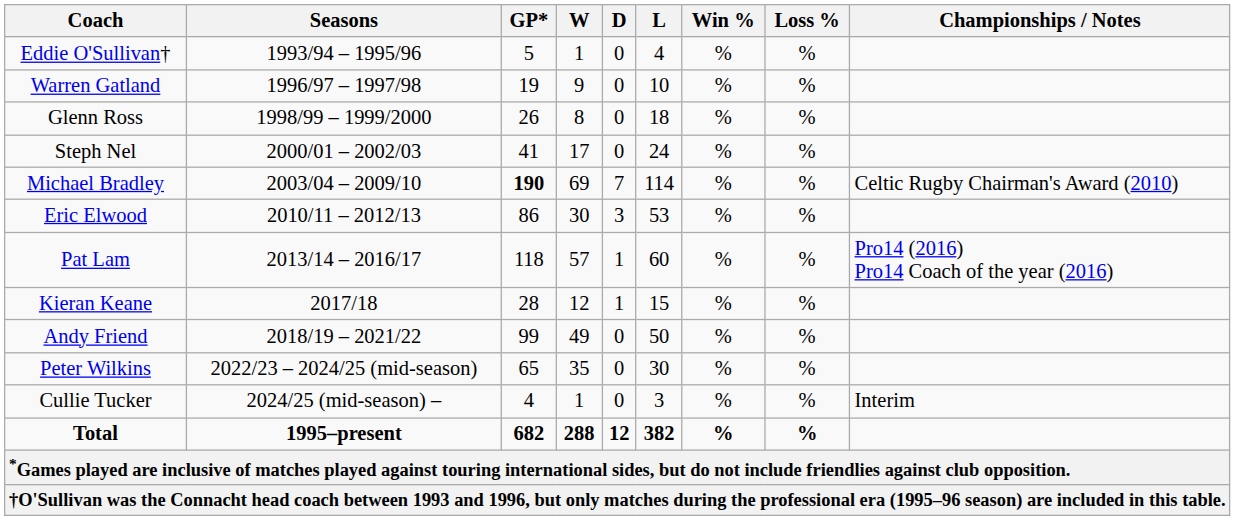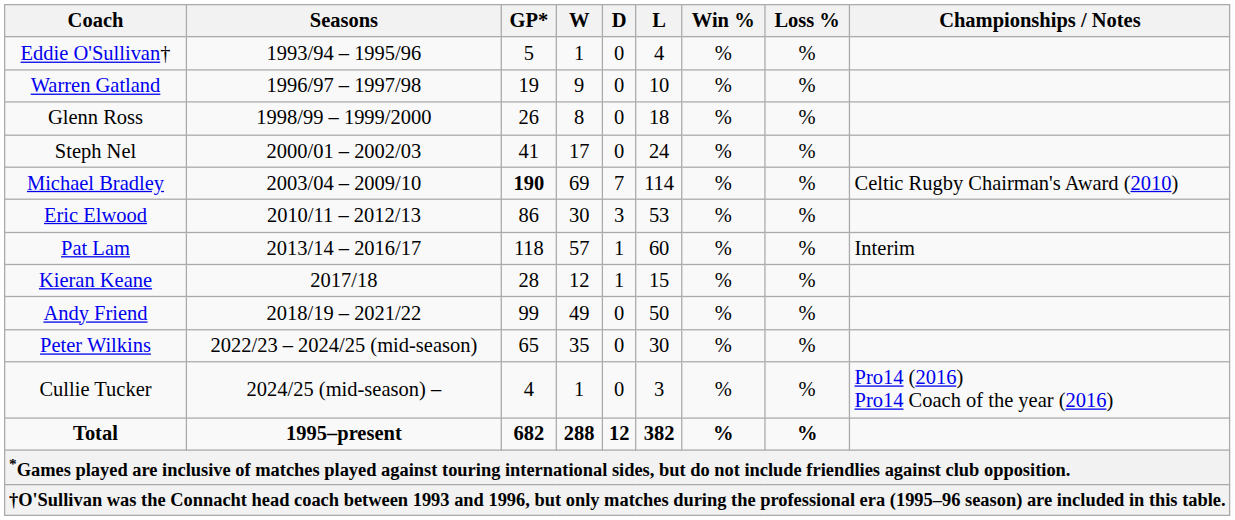Pat Lam | Championships / Notes: Pro14 (2016) Pro14 Coach of the year (2016) -> Interim
Cullie Tucker | Championships / Notes: Interim -> Pro14 (2016) Pro14 Coach of the year (2016)
